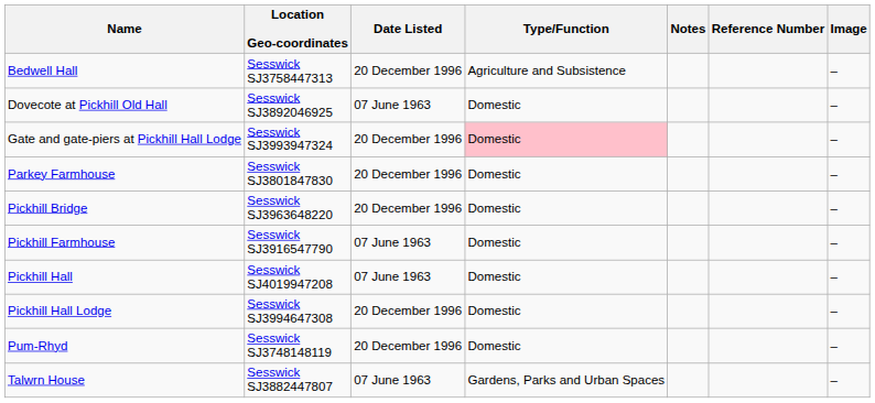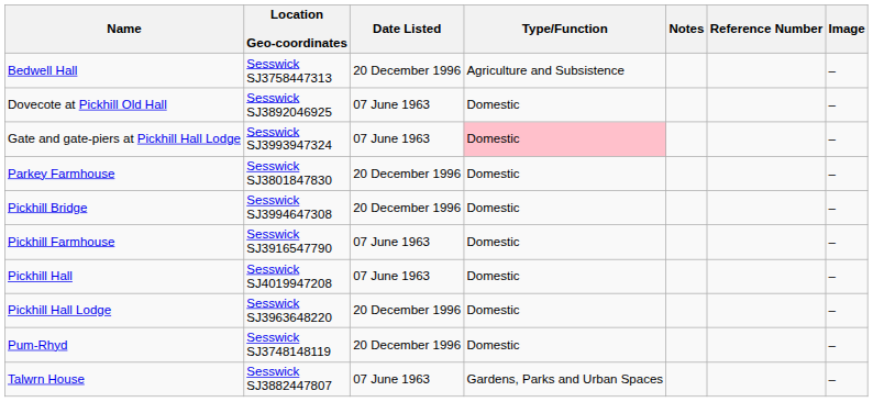Gate and gate-piers at Pickhill Hall Lodge | Date Listed: 20 December 1996 -> 07 June 1963
Pickhill Bridge | Location Geo-coordinates: Sesswick SJ3963648220 -> Sesswick SJ3994647308
Pickhill Hall Lodge | Location Geo-coordinates: Sesswick SJ3994647308 -> Sesswick SJ3963648220
